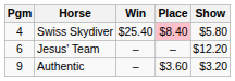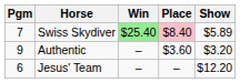Swiss Skydiver | Pgm: 4 -> 7
Swiss Skydiver | Win: no background -> lightgreen background
Swiss Skydiver | Show: $5.80 -> $5.89
rows swapped: Authentic <-> Jesus' Team
